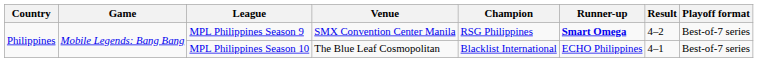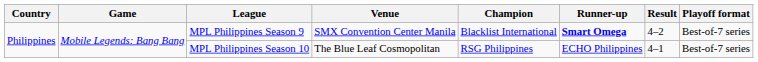MPL Philippines Season 9 | Champion: RSG Philippines -> Blacklist International
MPL Philippines Season 10 | Champion: Blacklist International -> RSG Philippines
